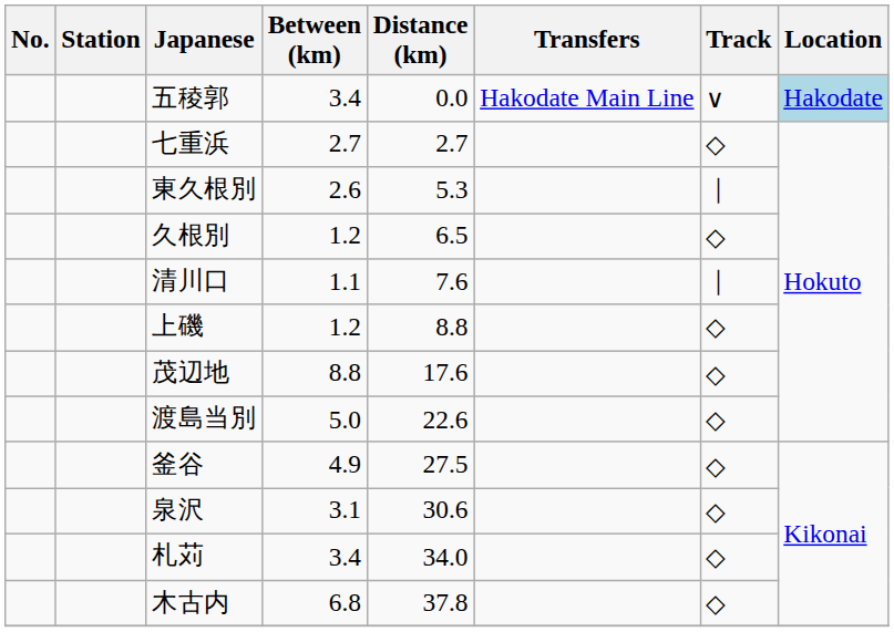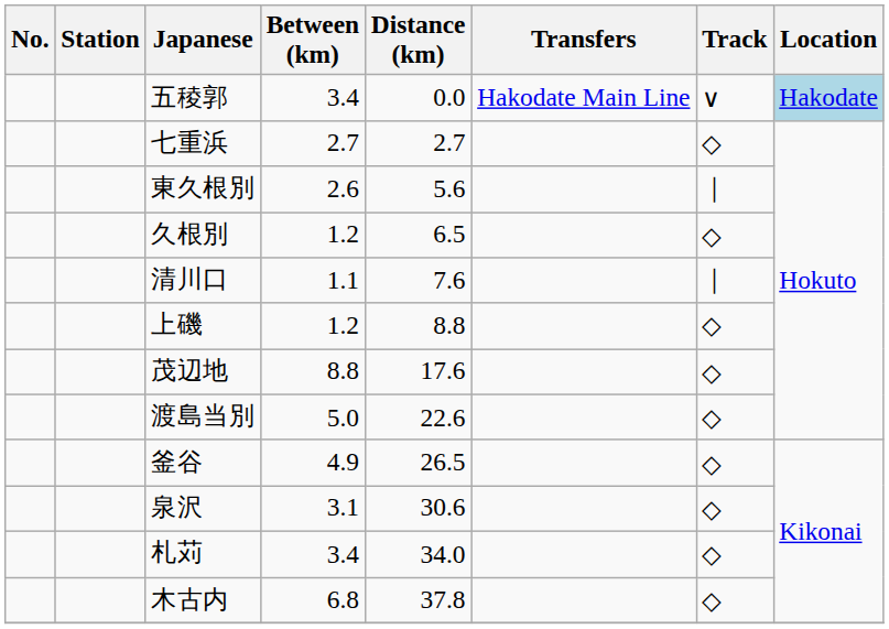東久根別 | Distance (km): 5.3 -> 5.6
釜谷 | Distance (km): 27.5 -> 26.5
